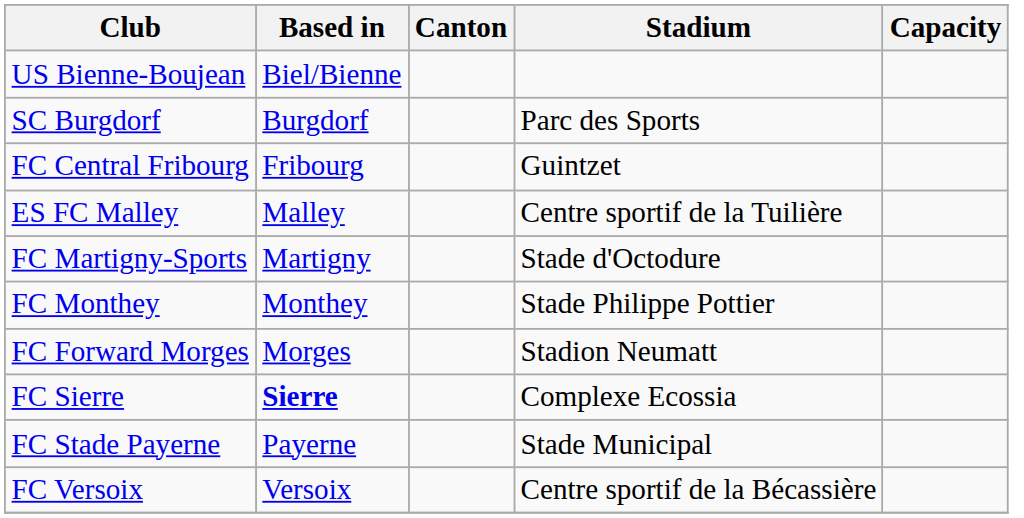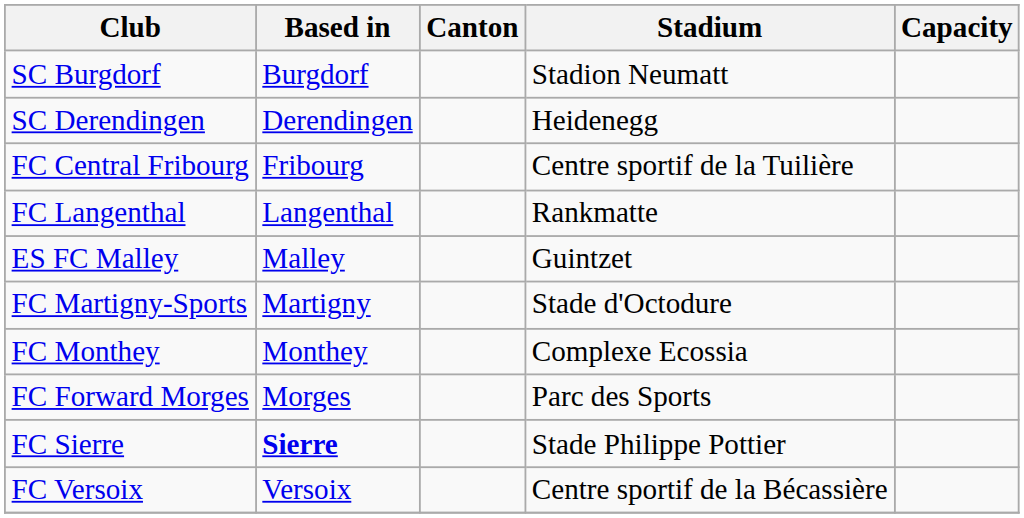- row: US Bienne-Boujean | Biel/Bienne
SC Burgdorf | Stadium: Parc des Sports -> Stadion Neumatt
+ row: SC Derendingen | Derendingen | Heidenegg
FC Central Fribourg | Stadium: Guintzet -> Centre sportif de la Tuilière
+ row: FC Langenthal | Langenthal | Rankmatte
ES FC Malley | Stadium: Centre sportif de la Tuilière -> Guintzet
FC Monthey | Stadium: Stade Philippe Pottier -> Complexe Ecossia
FC Forward Morges | Stadium: Stadion Neumatt -> Parc des Sports
FC Sierre | Stadium: Complexe Ecossia -> Stade Philippe Pottier
- row: FC Stade Payerne | Payerne | Stade Municipal
